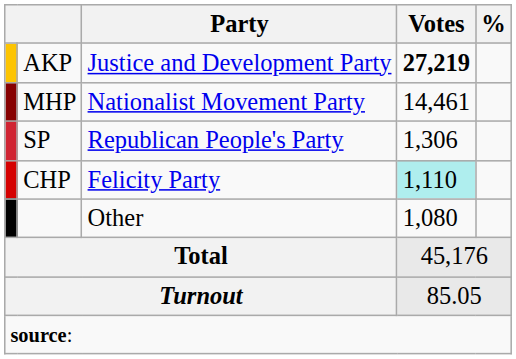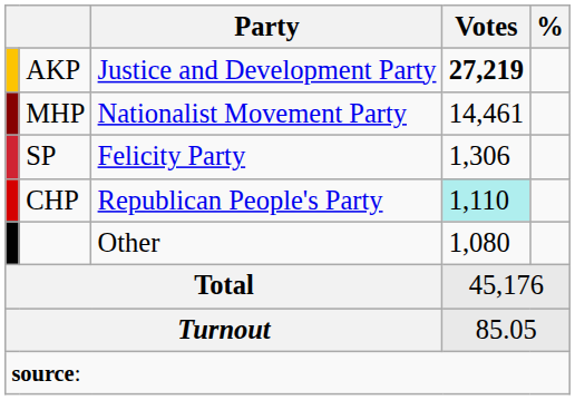SP | Party: Republican People's Party -> Felicity Party
CHP | Party: Felicity Party -> Republican People's Party
